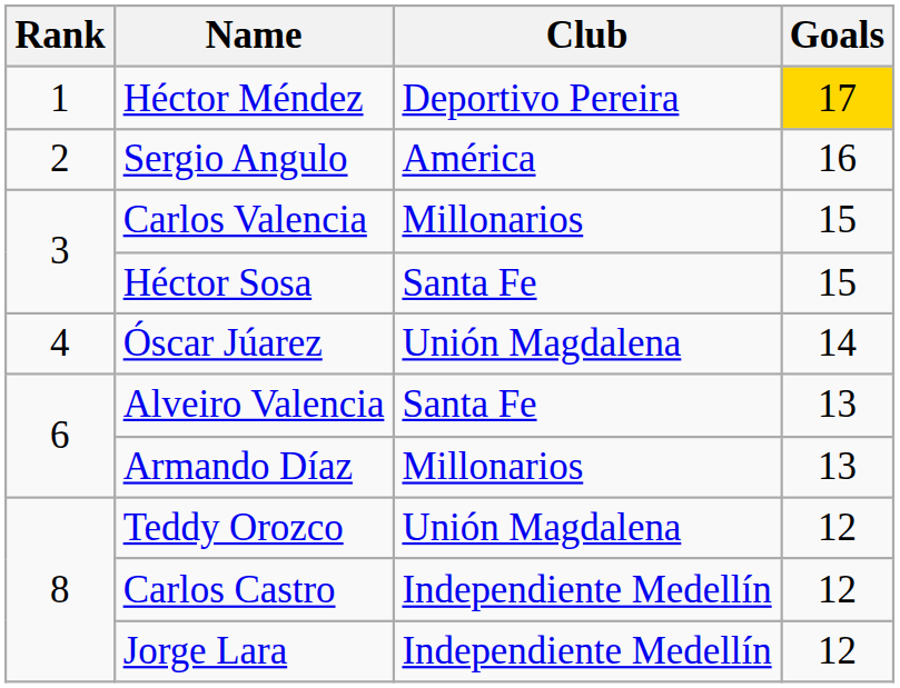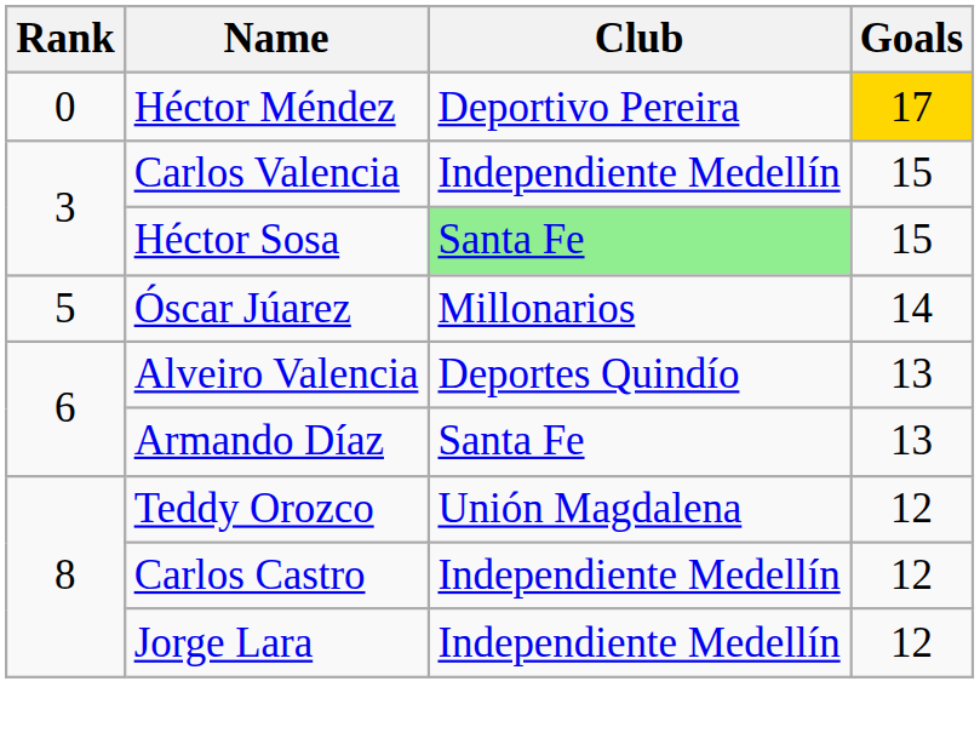Héctor Méndez | Rank: 1 -> 0
- row: 2 | Sergio Angulo | América | 16
Carlos Valencia | Club: Millonarios -> Independiente Medellín
Héctor Sosa | Club: no background -> lightgreen background
Óscar Júarez | Rank: 4 -> 5
Óscar Júarez | Club: Unión Magdalena -> Millonarios
Alveiro Valencia | Club: Santa Fe -> Deportes Quindío
Armando Díaz | Club: Millonarios -> Santa Fe
